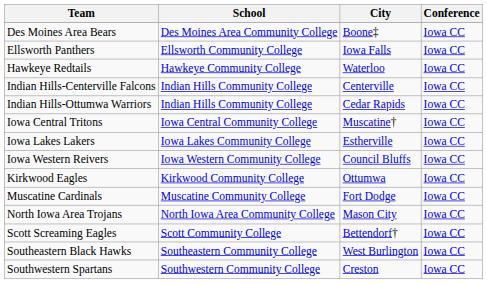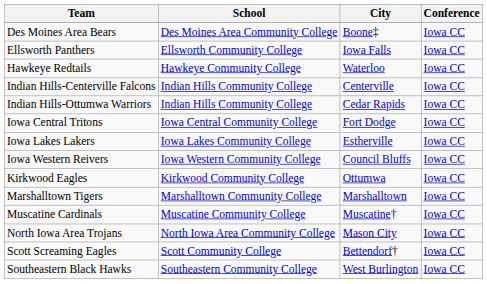Iowa Central Tritons | City: Muscatine† -> Fort Dodge
+ row: Marshalltown Tigers | Marshalltown Community College | Marshalltown | Iowa CC
Muscatine Cardinals | City: Fort Dodge -> Muscatine†
- row: Southwestern Spartans | Southwestern Community College | Creston | Iowa CC
